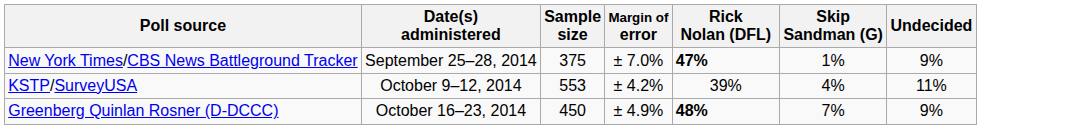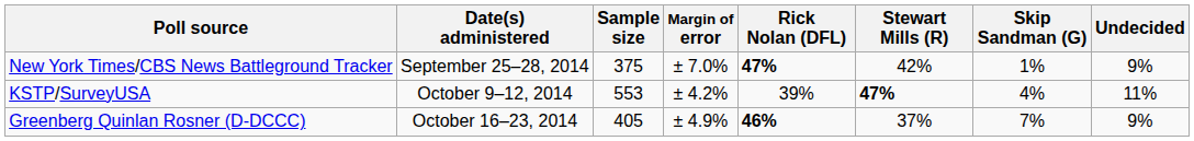+ column: Stewart Mills (R) | 42% | 47% | 37%
Greenberg Quinlan Rosner (D-DCCC) | Sample size: 450 -> 405
Greenberg Quinlan Rosner (D-DCCC) | Rick Nolan (DFL): 48% -> 46%
